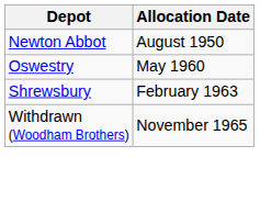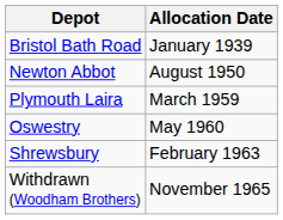+ row: Bristol Bath Road | January 1939
+ row: Plymouth Laira | March 1959
